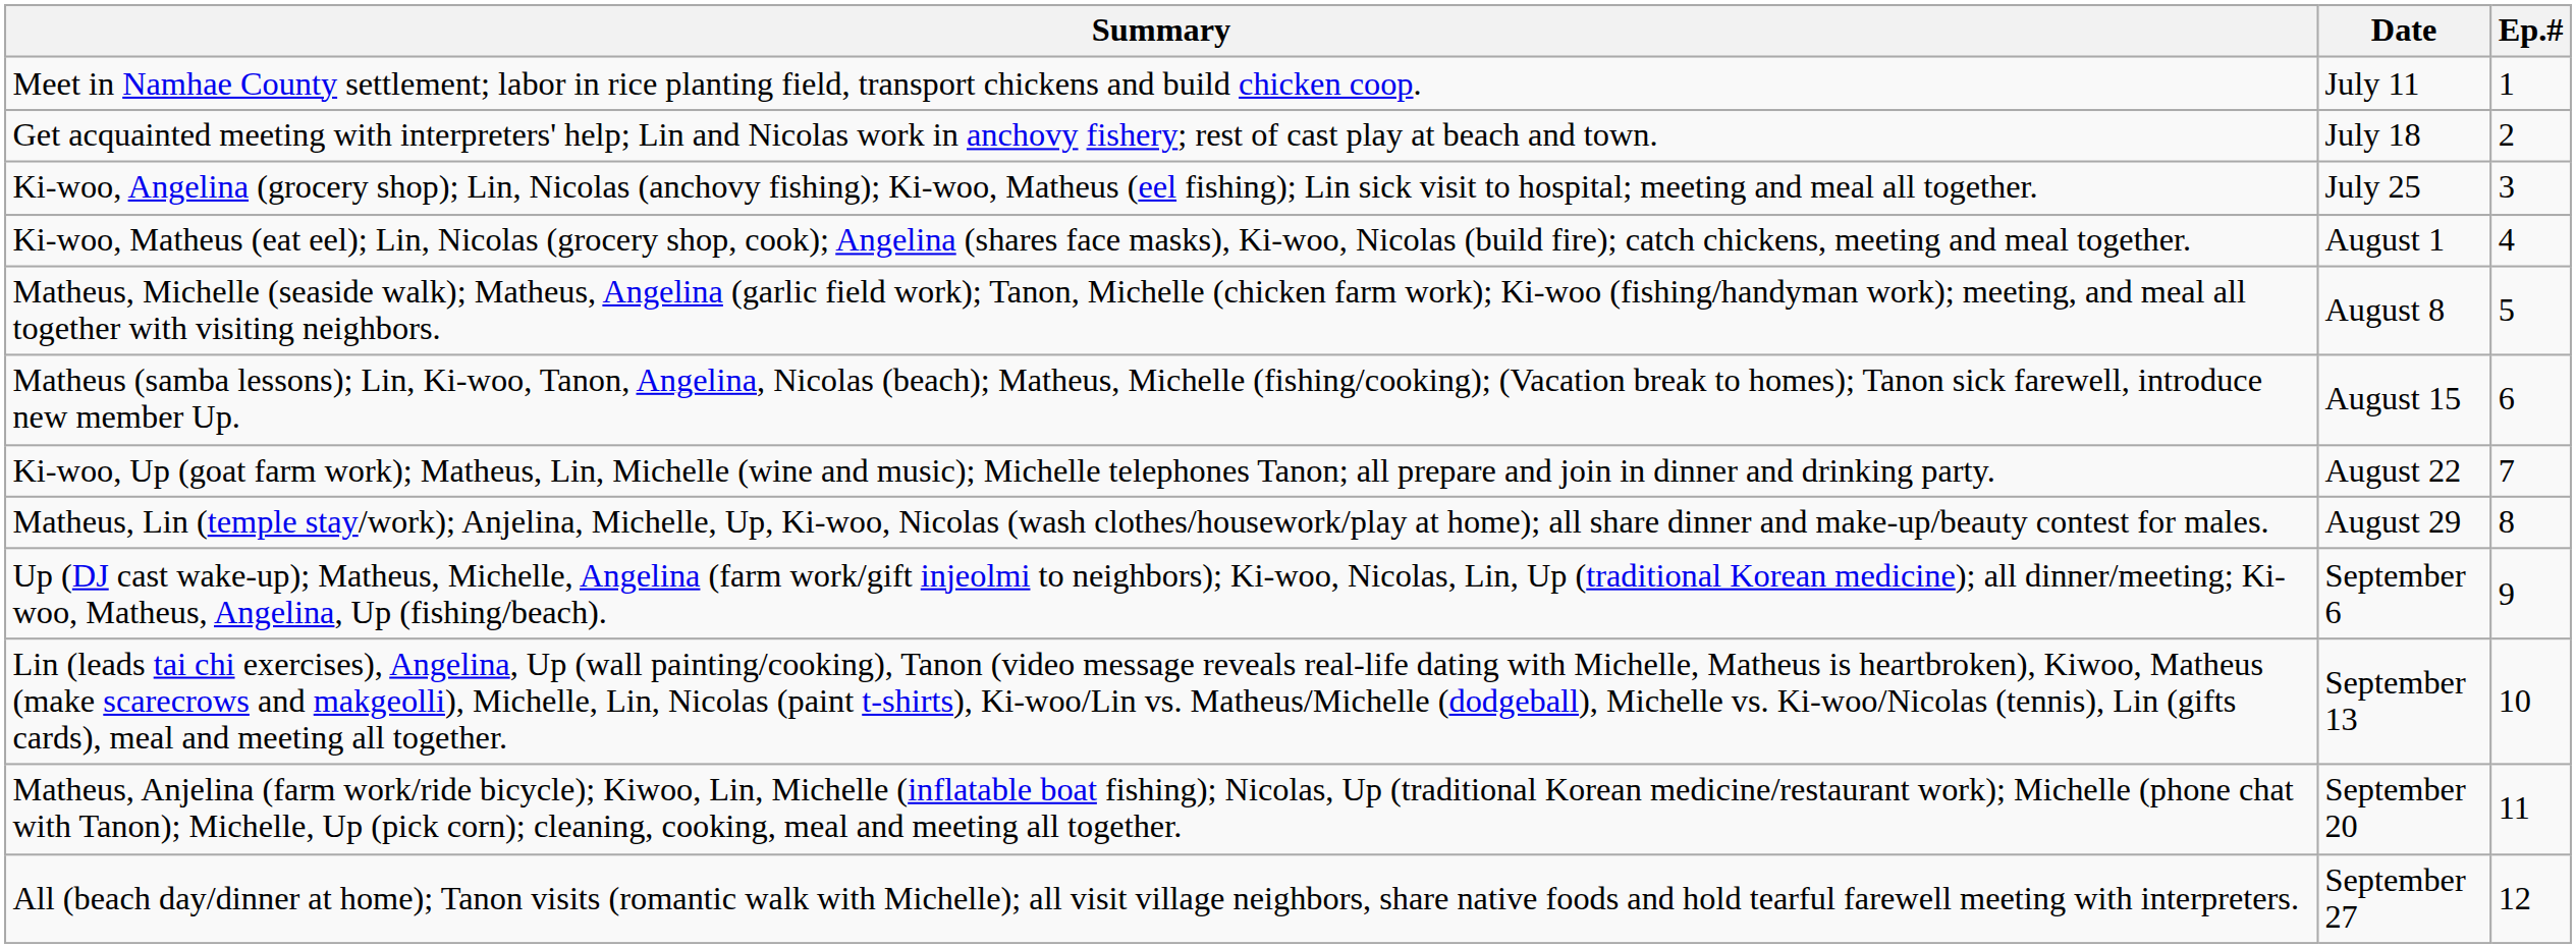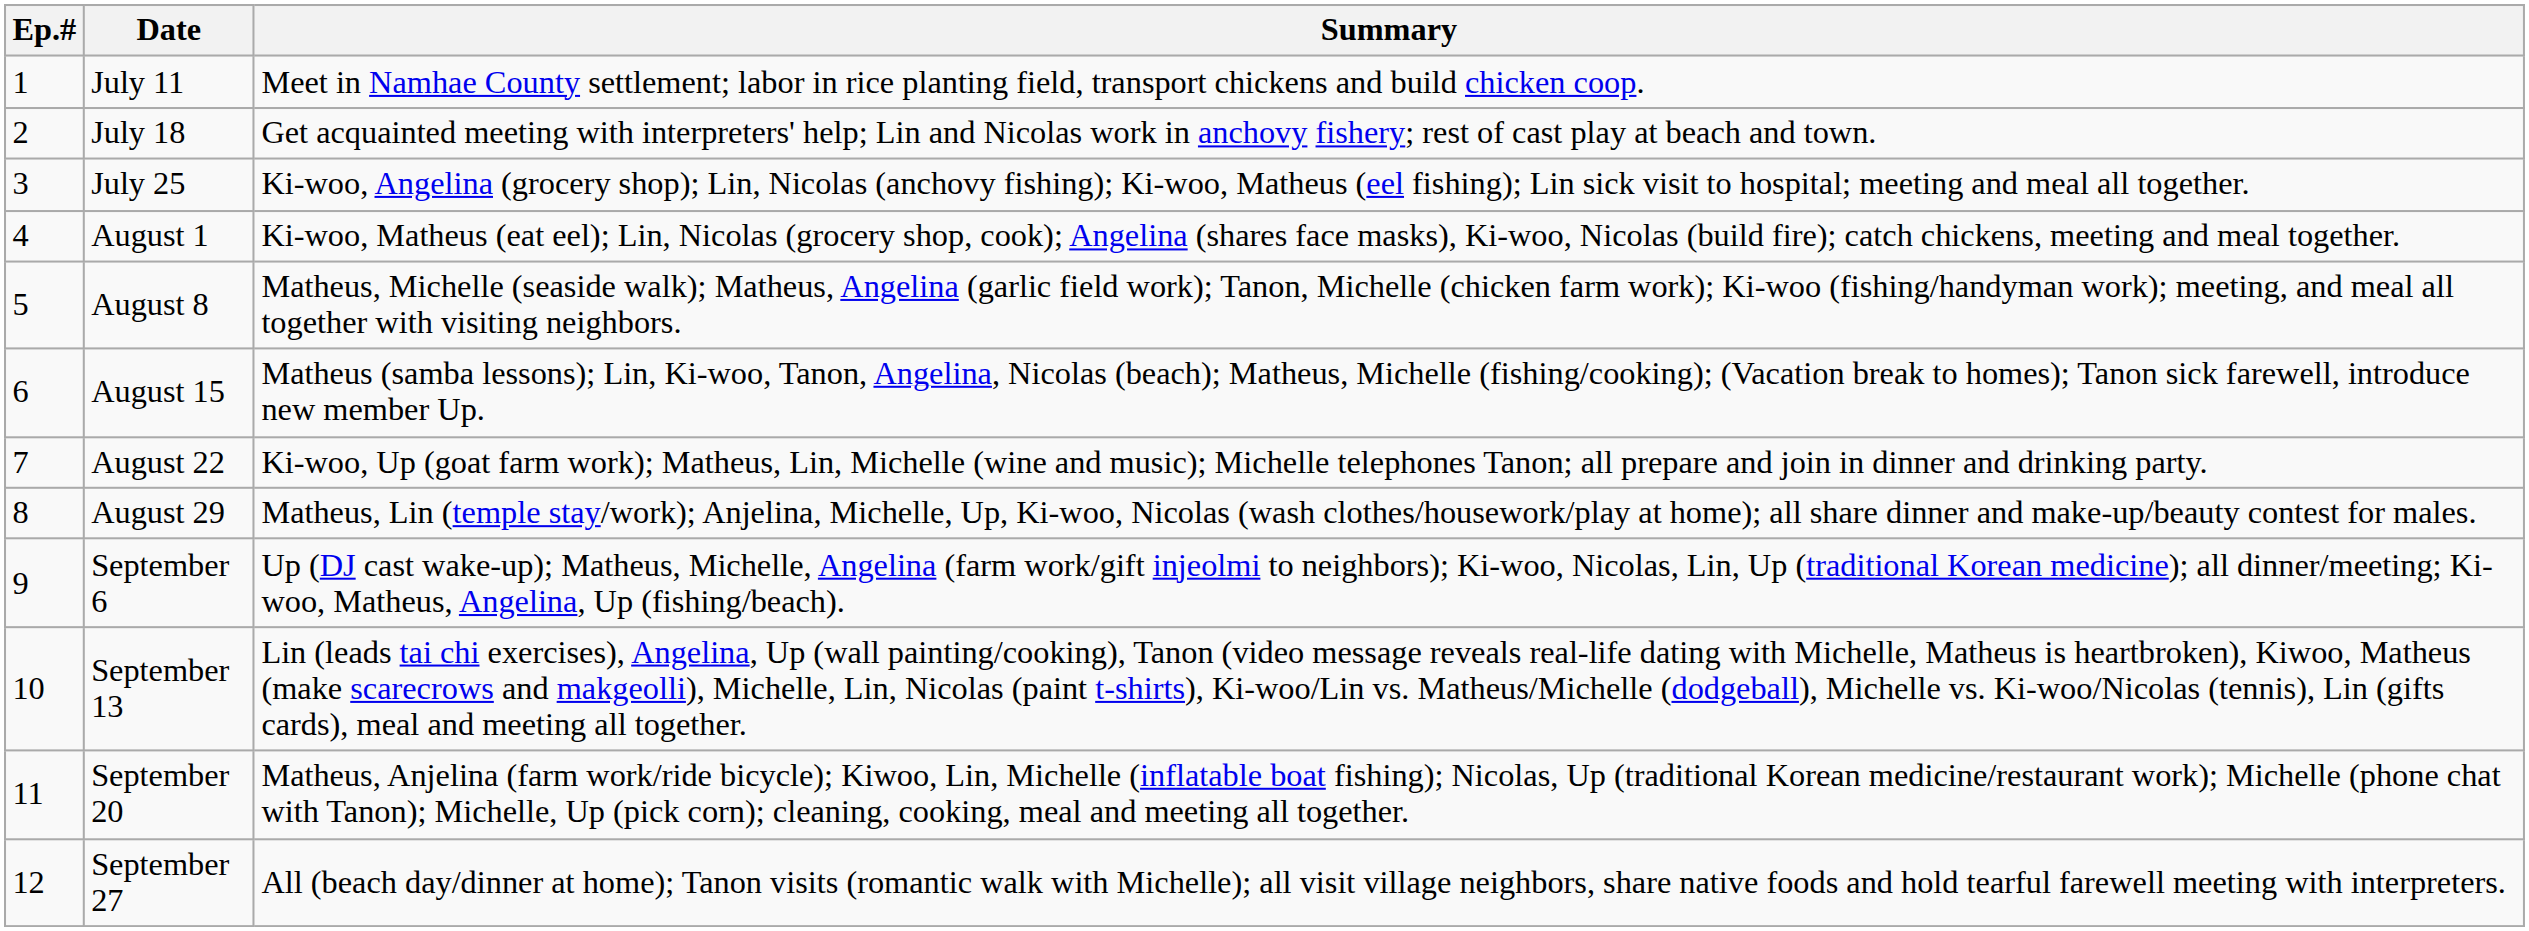columns swapped: Ep.# <-> Summary
